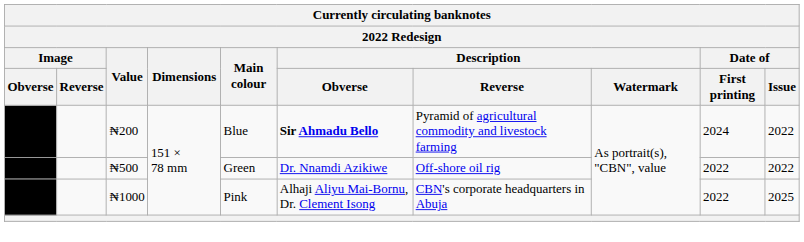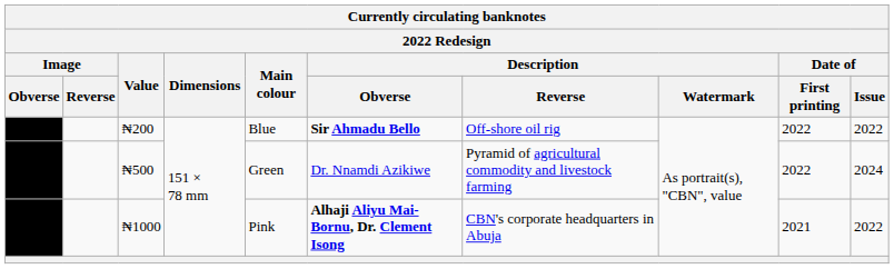₦200 | Description / Reverse: Pyramid of agricultural commodity and livestock farming -> Off-shore oil rig
₦200 | Date of / First printing: 2024 -> 2022
₦500 | Description / Reverse: Off-shore oil rig -> Pyramid of agricultural commodity and livestock farming
₦500 | Date of / Issue: 2022 -> 2024
₦1000 | Description / Obverse: normal -> bold
₦1000 | Date of / First printing: 2022 -> 2021
₦1000 | Date of / Issue: 2025 -> 2022
